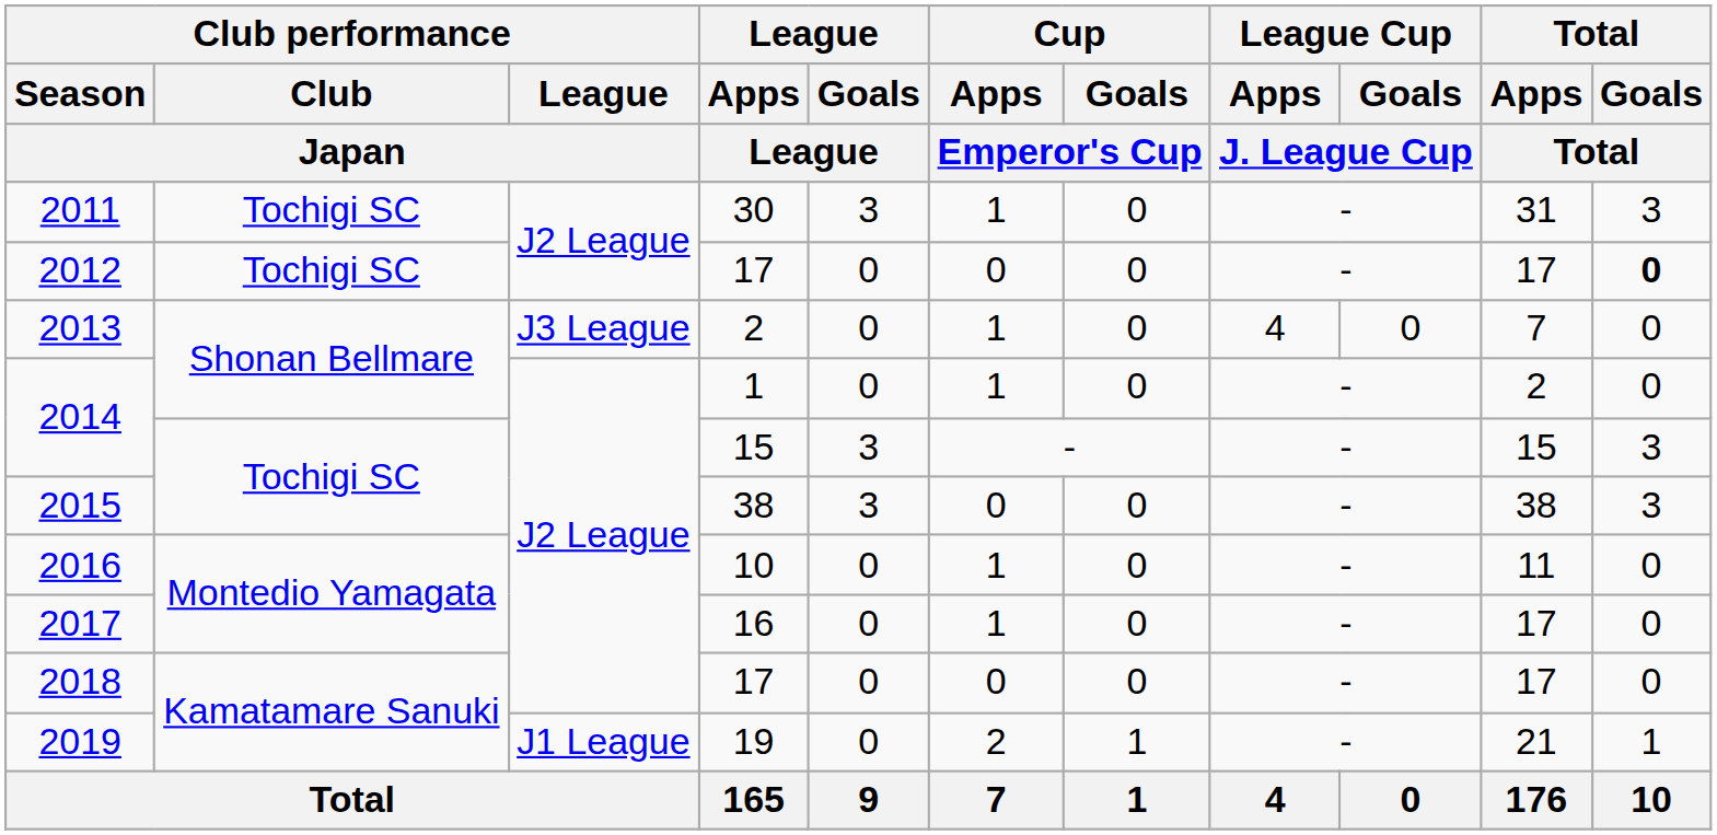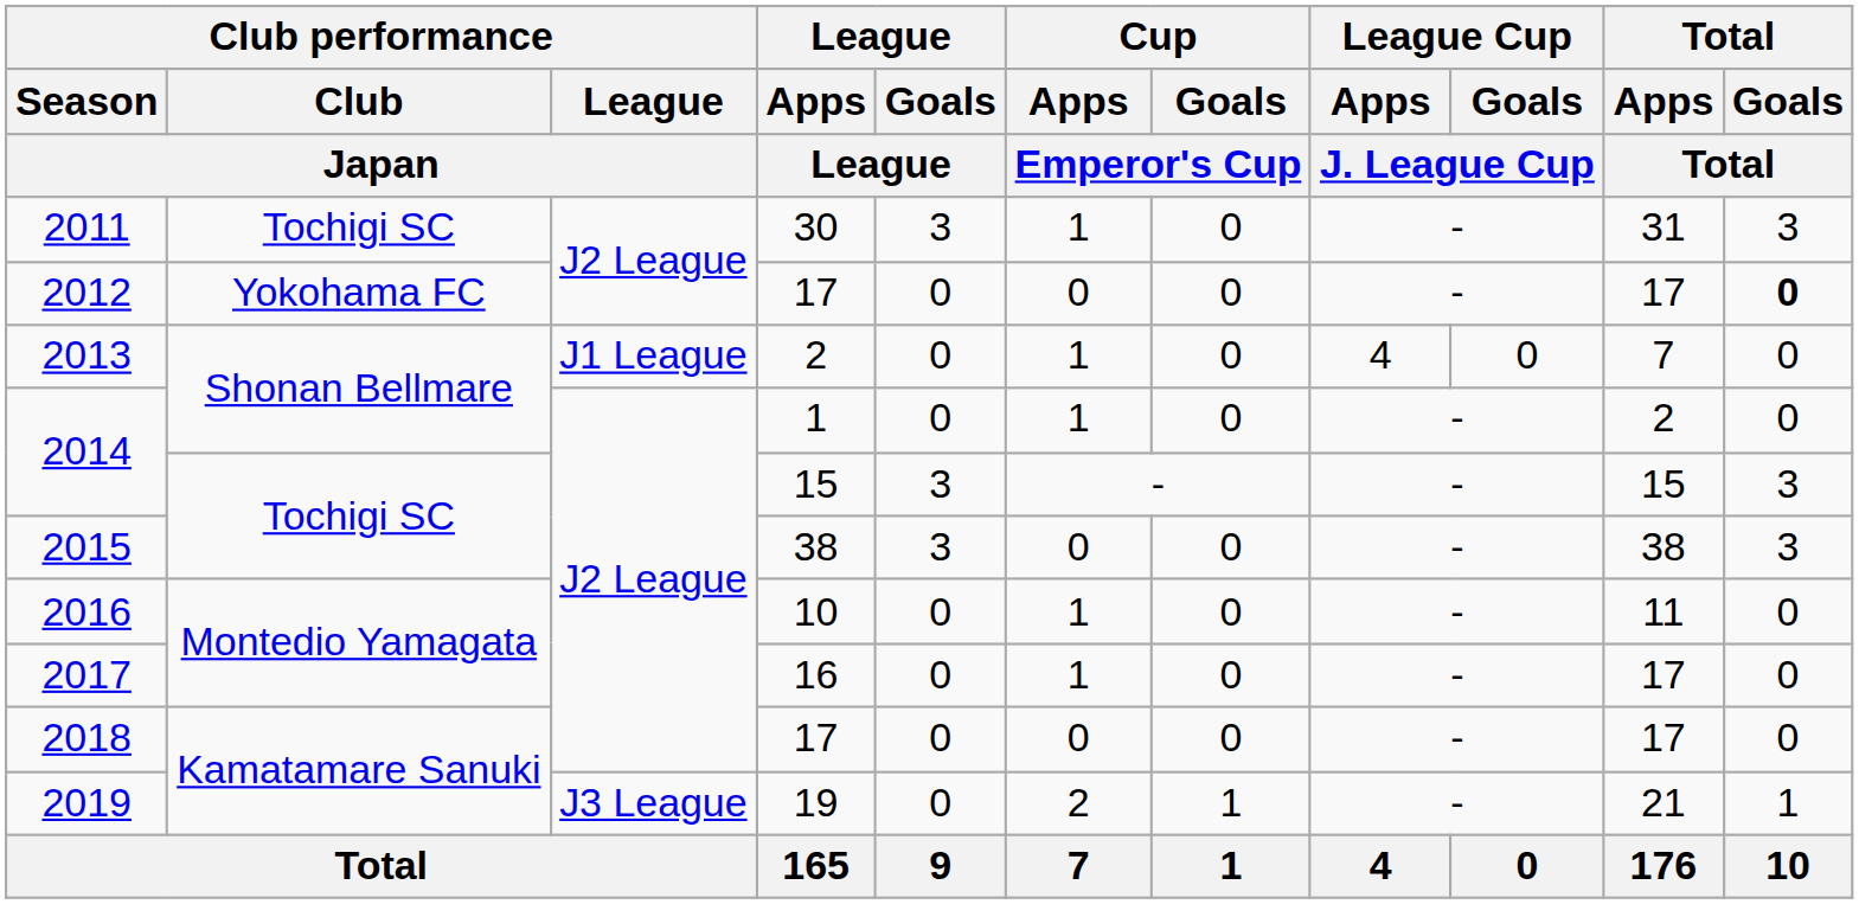2012 | Club performance / Club / Japan: Tochigi SC -> Yokohama FC
2013 | Club performance / League / Japan: J3 League -> J1 League
2019 | Club performance / League / Japan: J1 League -> J3 League
